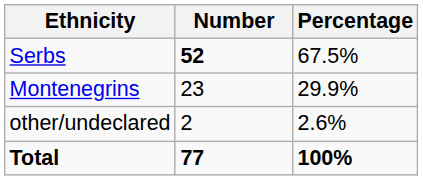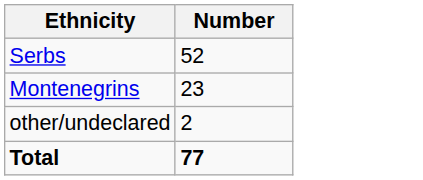- column: Percentage | 67.5% | 29.9% | 2.6% | 100%
Serbs | Number: bold -> normal
